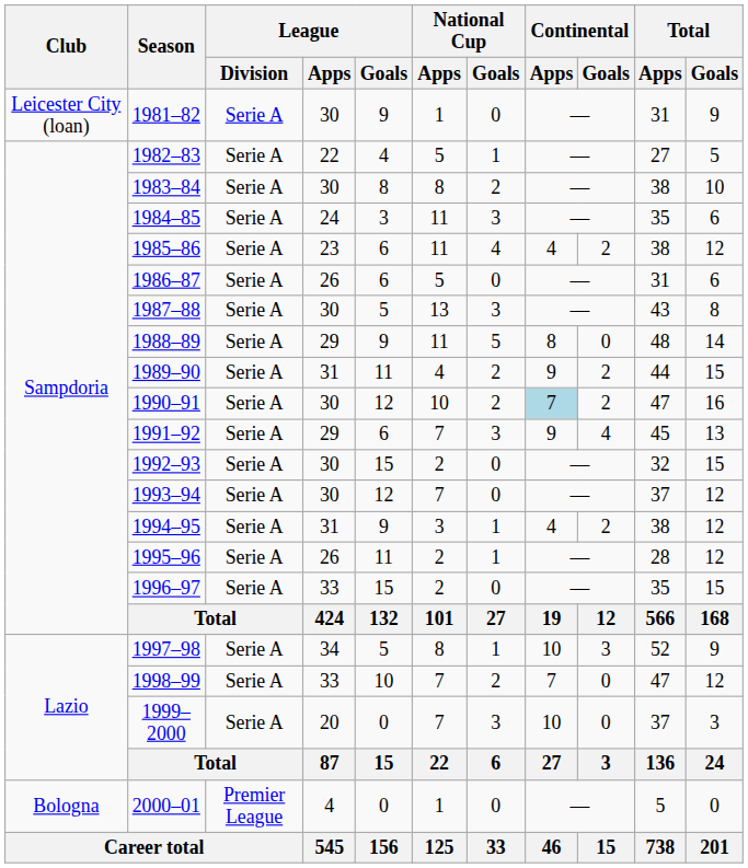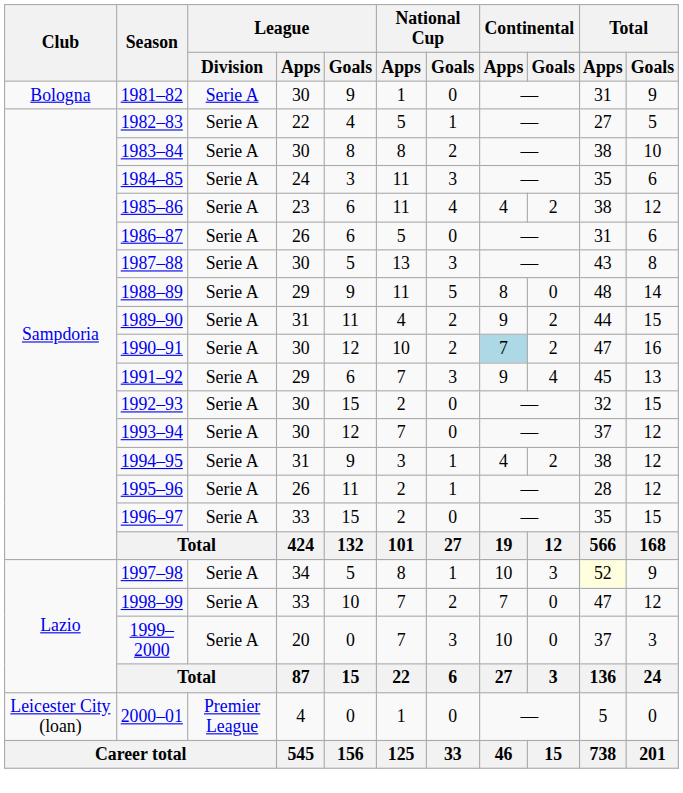1981–82 | Club: Leicester City (loan) -> Bologna
1997–98 | Total / Apps: no background -> lightyellow background
2000–01 | Club: Bologna -> Leicester City (loan)
